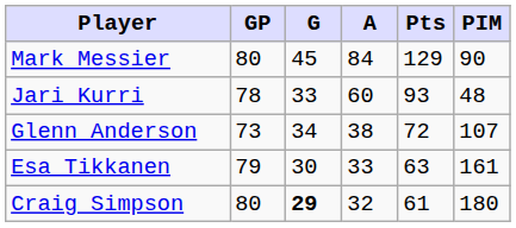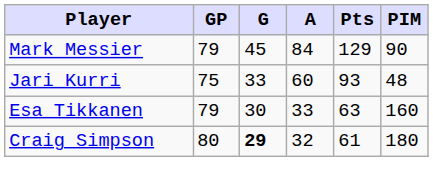Mark Messier | GP: 80 -> 79
Jari Kurri | GP: 78 -> 75
- row: Glenn Anderson | 73 | 34 | 38 | 72 | 107
Esa Tikkanen | PIM: 161 -> 160
